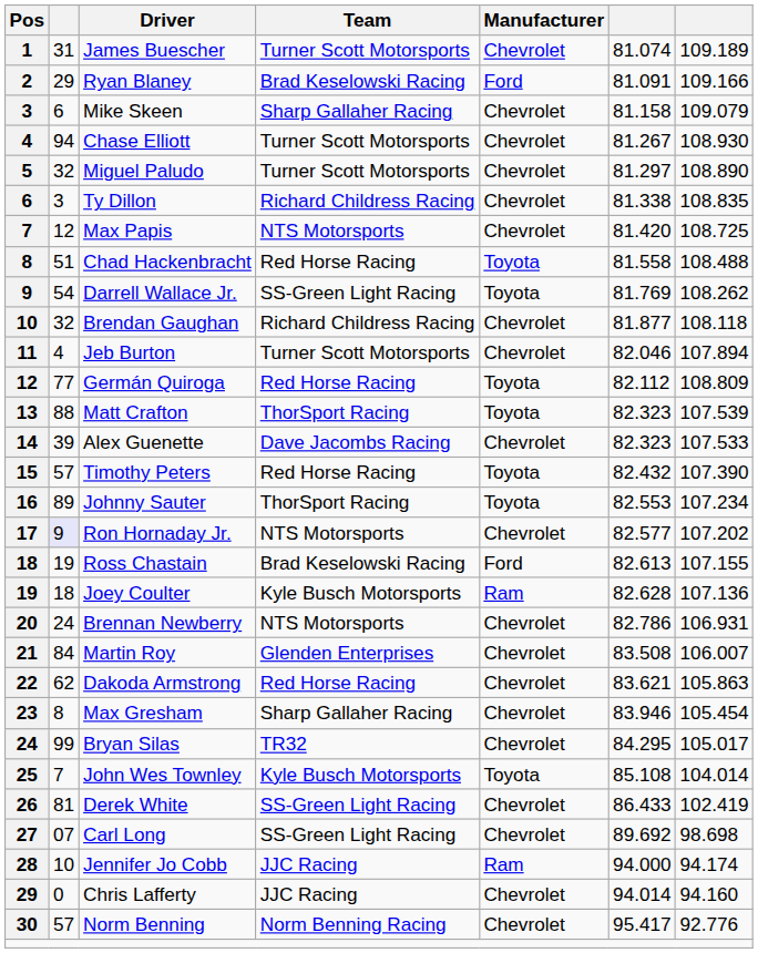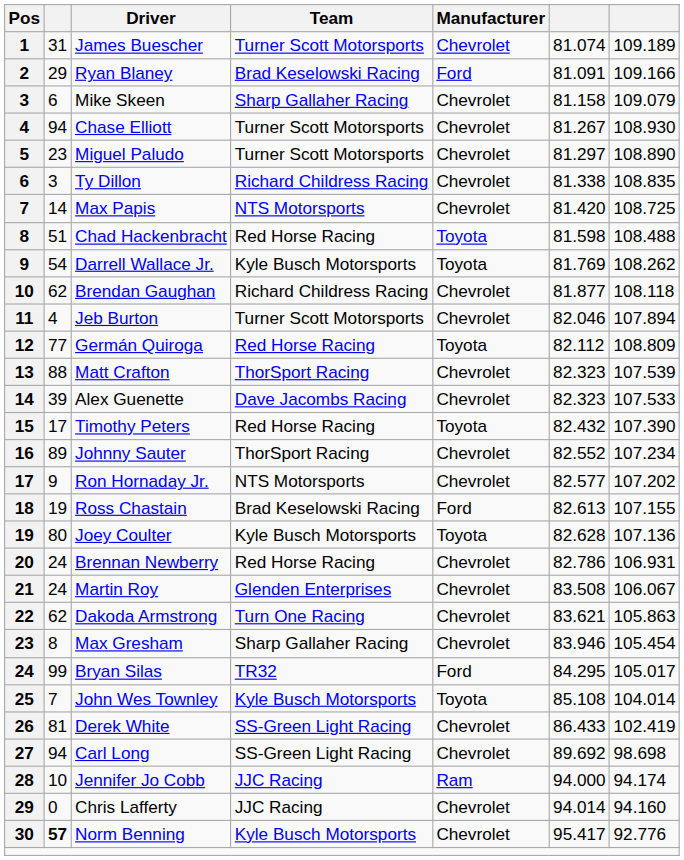Miguel Paludo | column 2: 32 -> 23
Max Papis | column 2: 12 -> 14
Chad Hackenbracht | column 6: 81.558 -> 81.598
Darrell Wallace Jr. | Team: SS-Green Light Racing -> Kyle Busch Motorsports
Brendan Gaughan | column 2: 32 -> 62
Matt Crafton | Manufacturer: Toyota -> Chevrolet
Timothy Peters | column 2: 57 -> 17
Johnny Sauter | Manufacturer: Toyota -> Chevrolet
Johnny Sauter | column 6: 82.553 -> 82.552
Ron Hornaday Jr. | column 2: lavender background -> no background
Joey Coulter | column 2: 18 -> 80
Joey Coulter | Manufacturer: Ram -> Toyota
Brennan Newberry | Team: NTS Motorsports -> Red Horse Racing
Martin Roy | column 2: 84 -> 24
Martin Roy | column 7: 106.007 -> 106.067
Dakoda Armstrong | Team: Red Horse Racing -> Turn One Racing
Bryan Silas | Manufacturer: Chevrolet -> Ford
Carl Long | column 2: 07 -> 94
Norm Benning | column 2: normal -> bold
Norm Benning | Team: Norm Benning Racing -> Kyle Busch Motorsports
